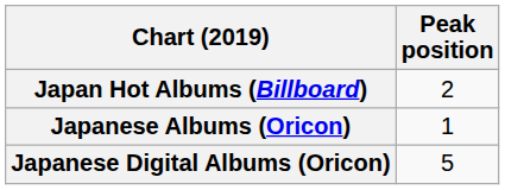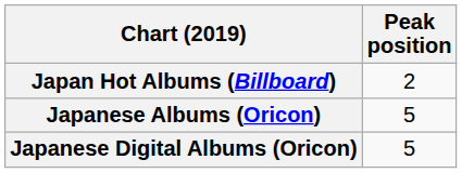Japanese Albums (Oricon) | Peak position: 1 -> 5
